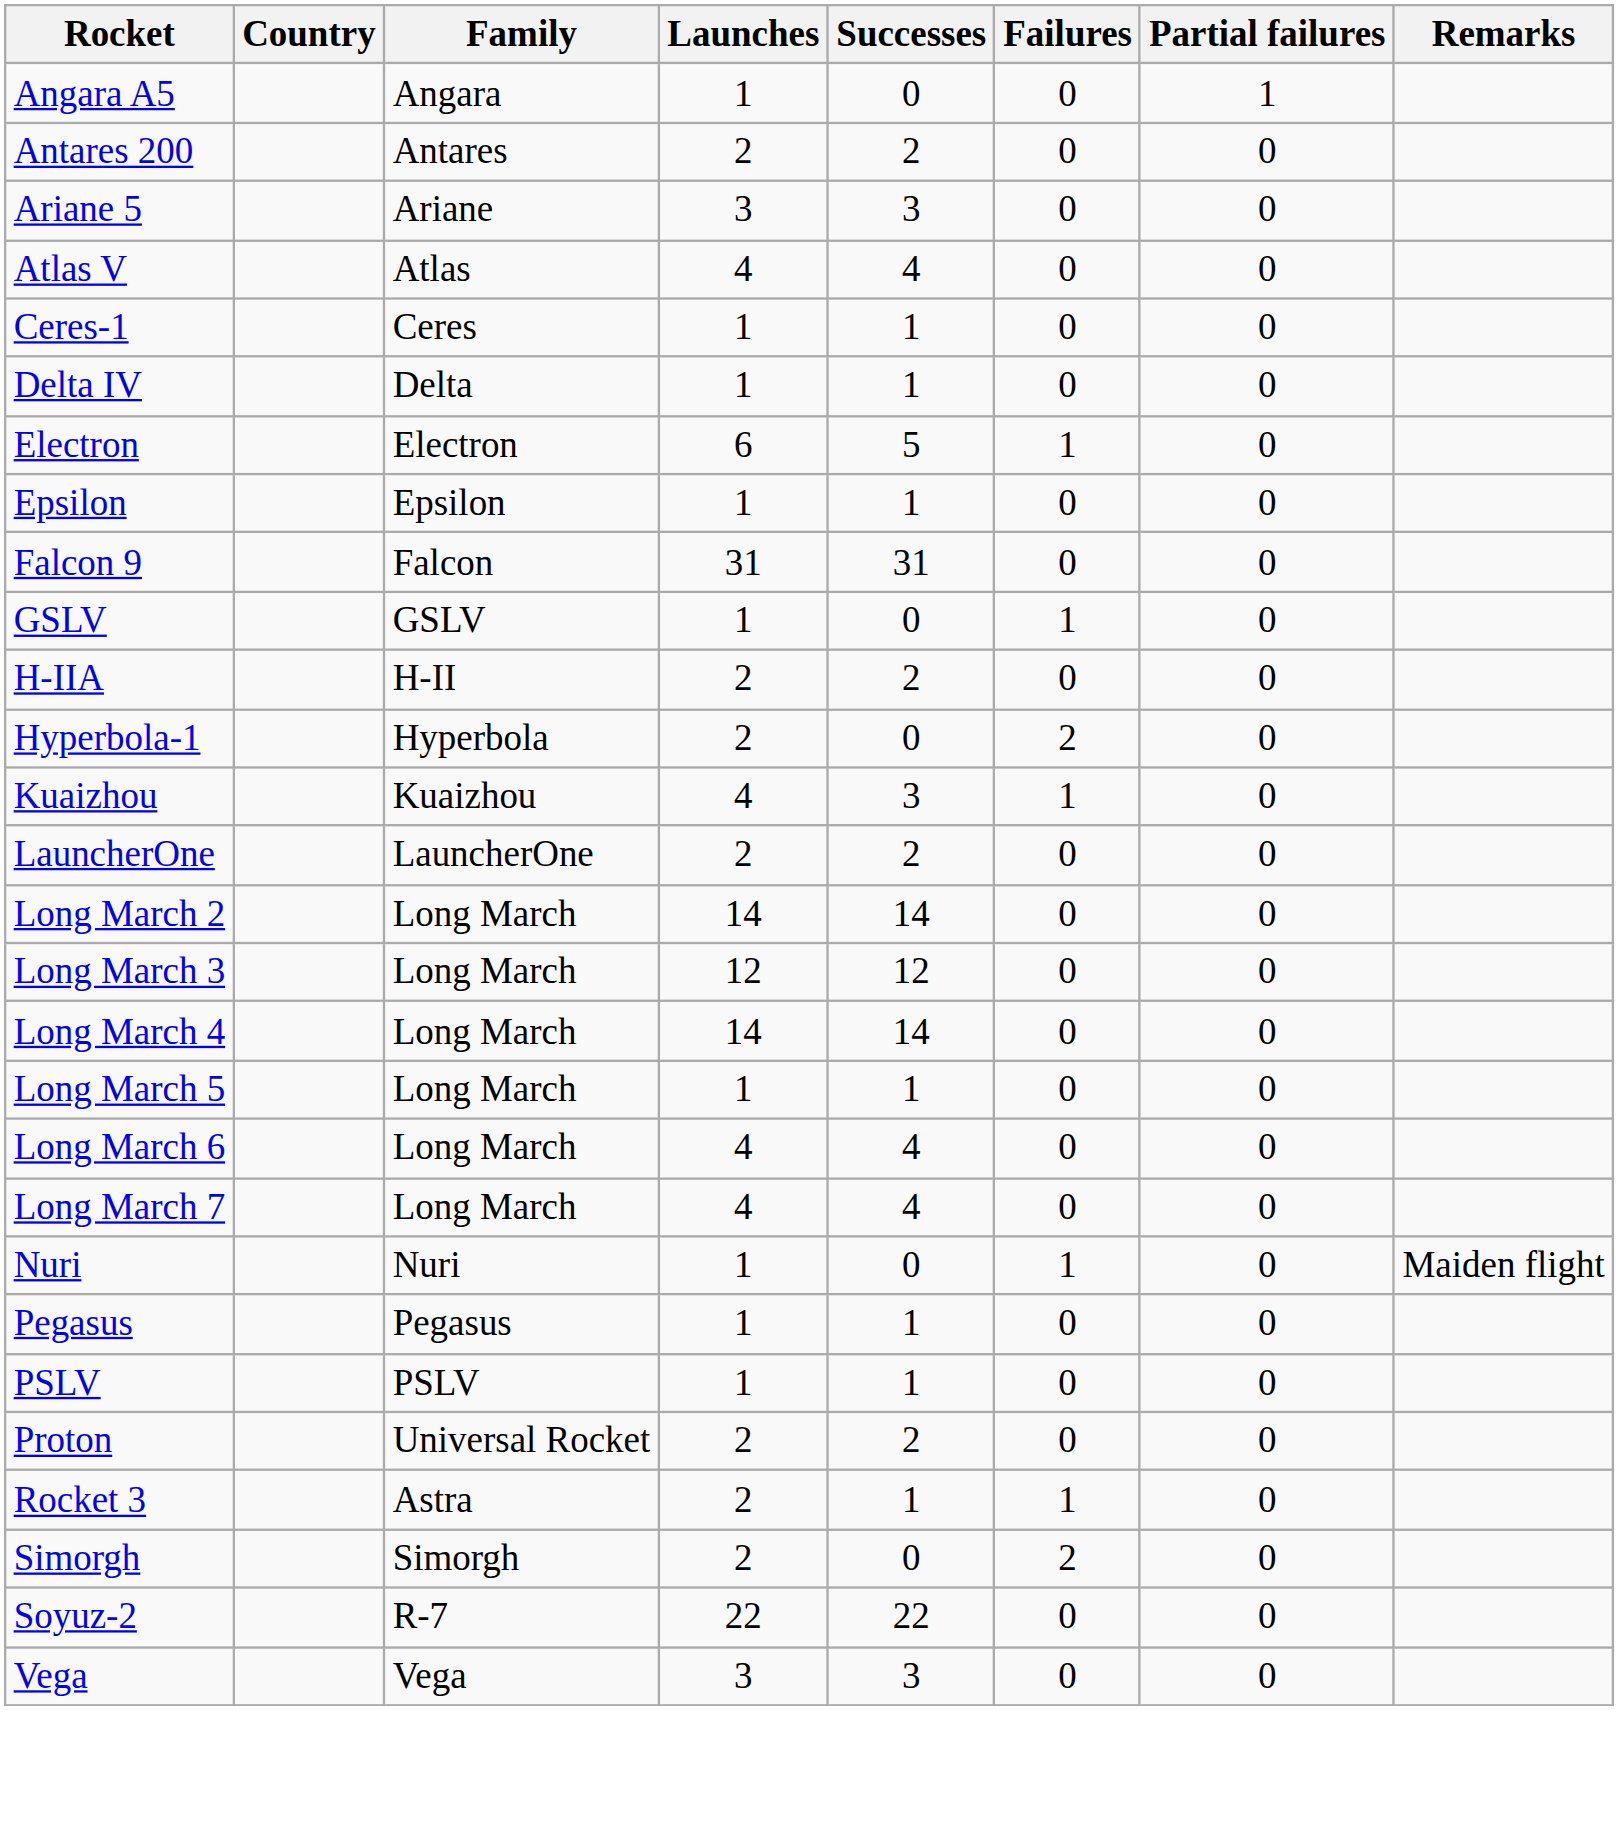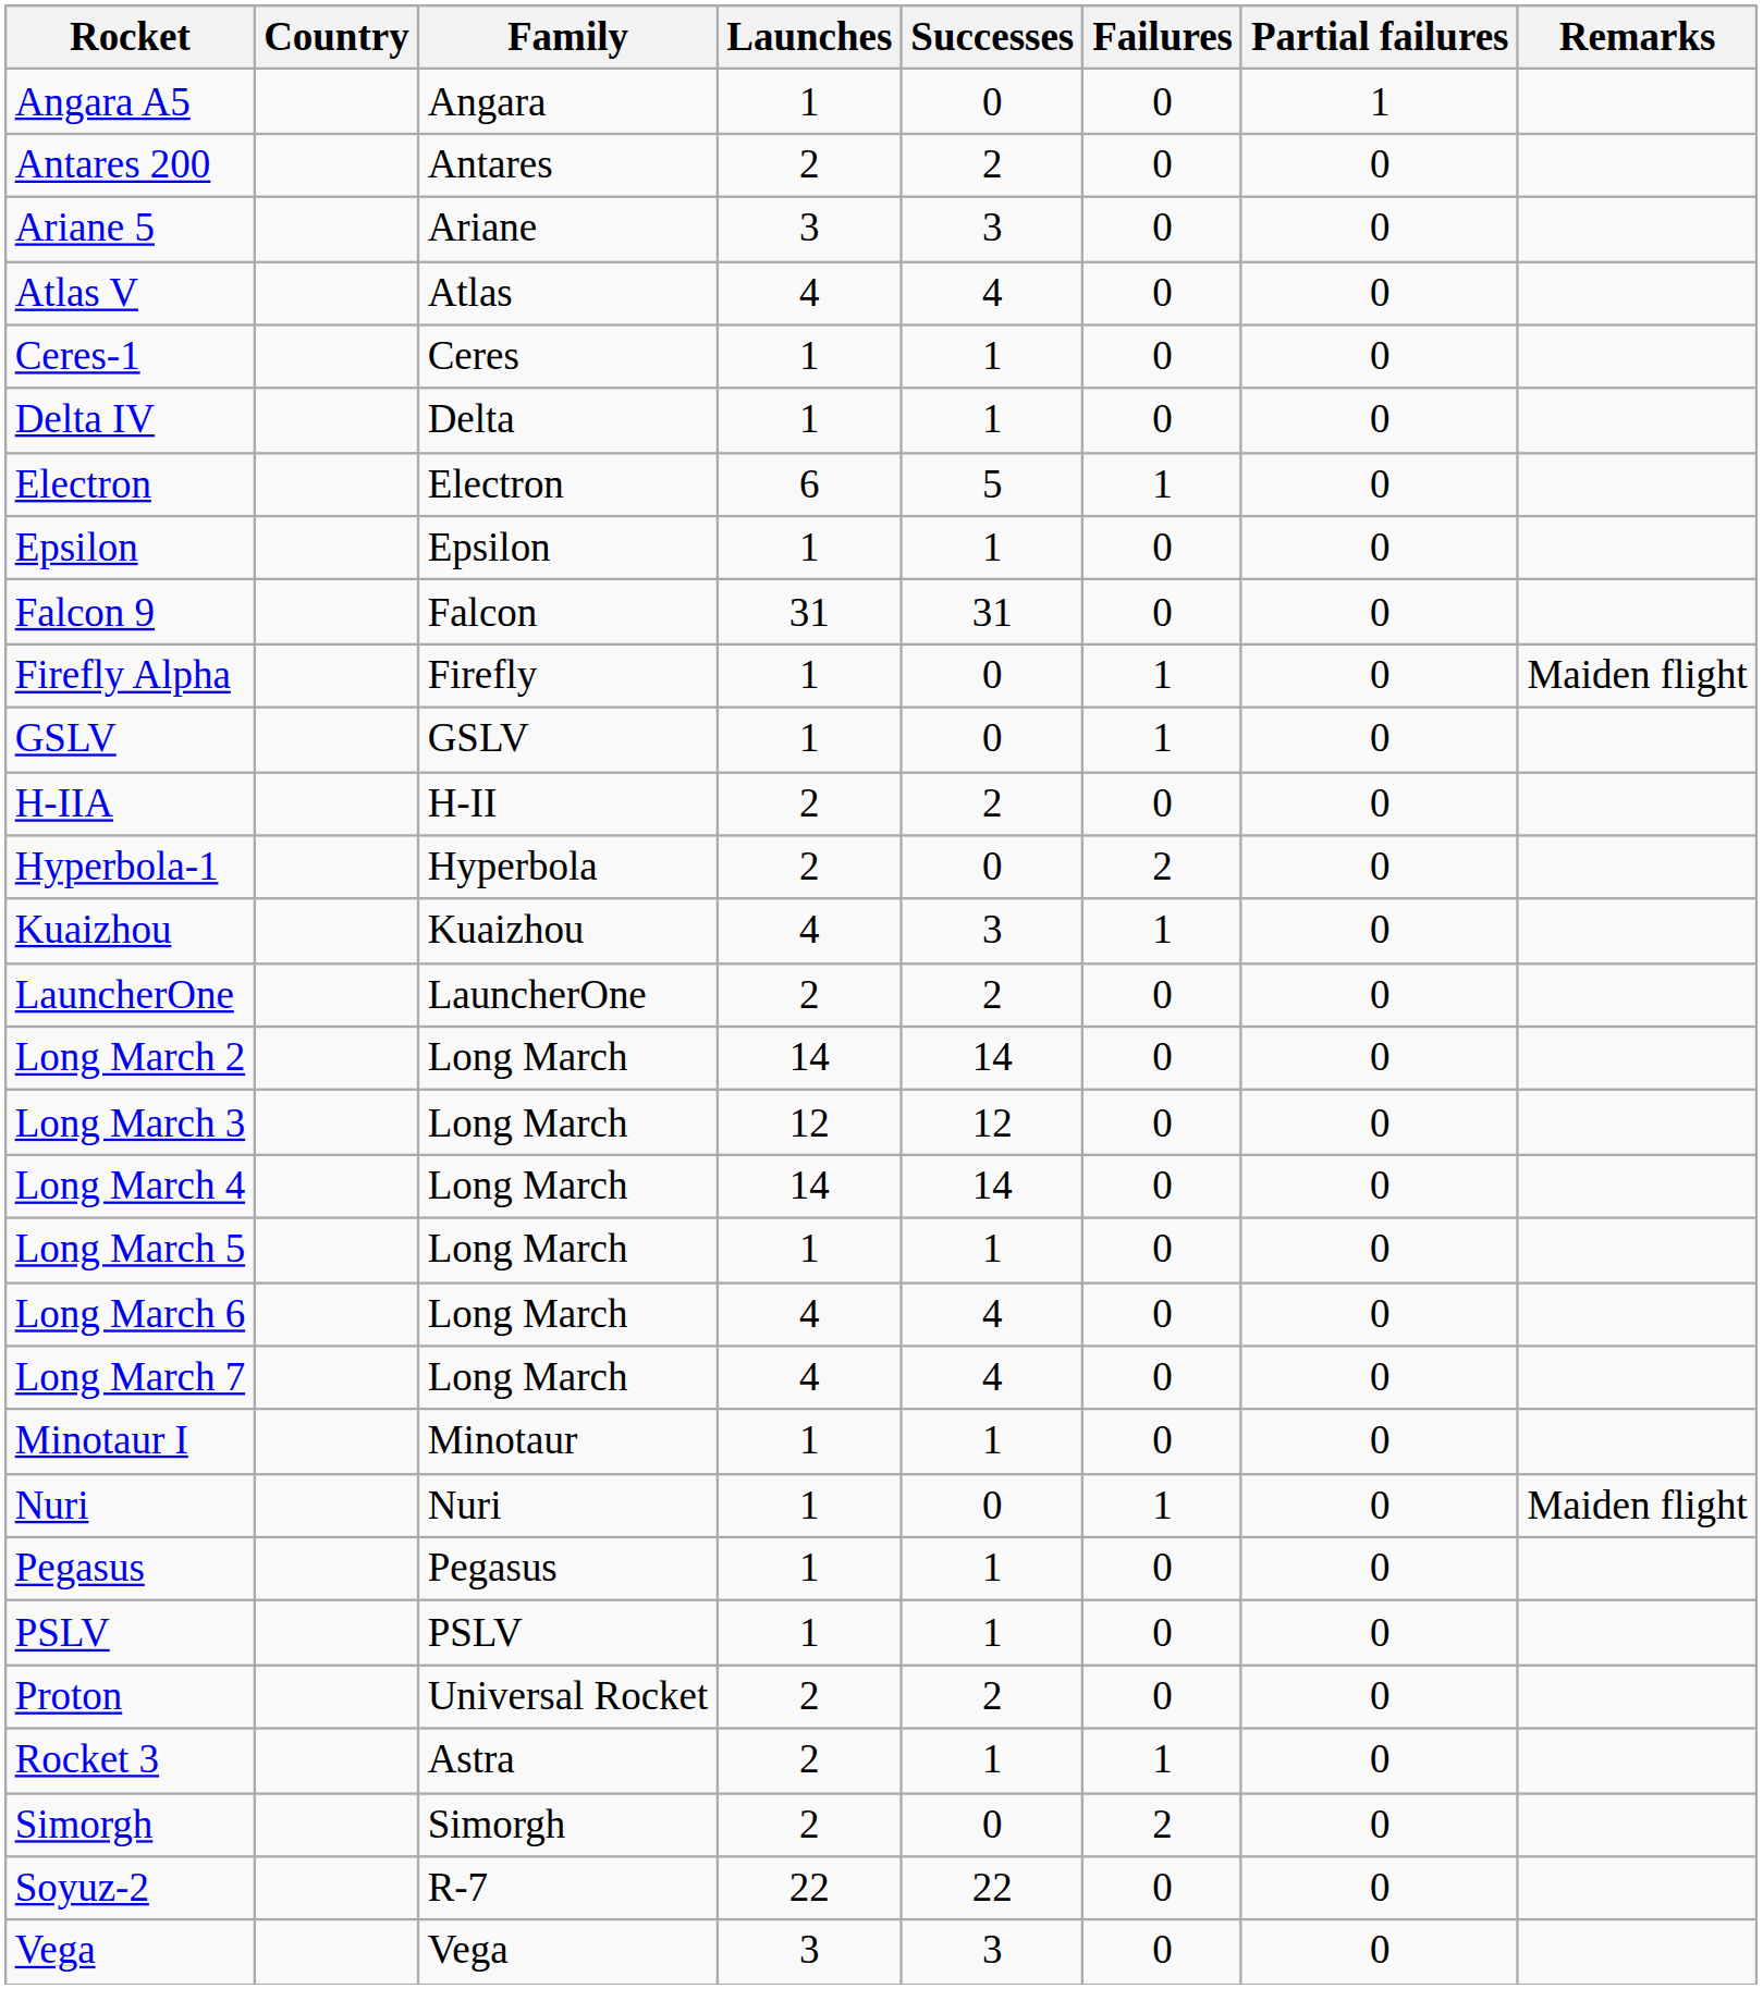+ row: Firefly Alpha | Firefly | 1 | 0 | 1 | 0 | Maiden flight
+ row: Minotaur I | Minotaur | 1 | 1 | 0 | 0
